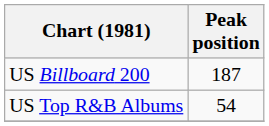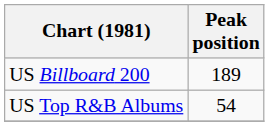US Billboard 200 | Peak position: 187 -> 189
